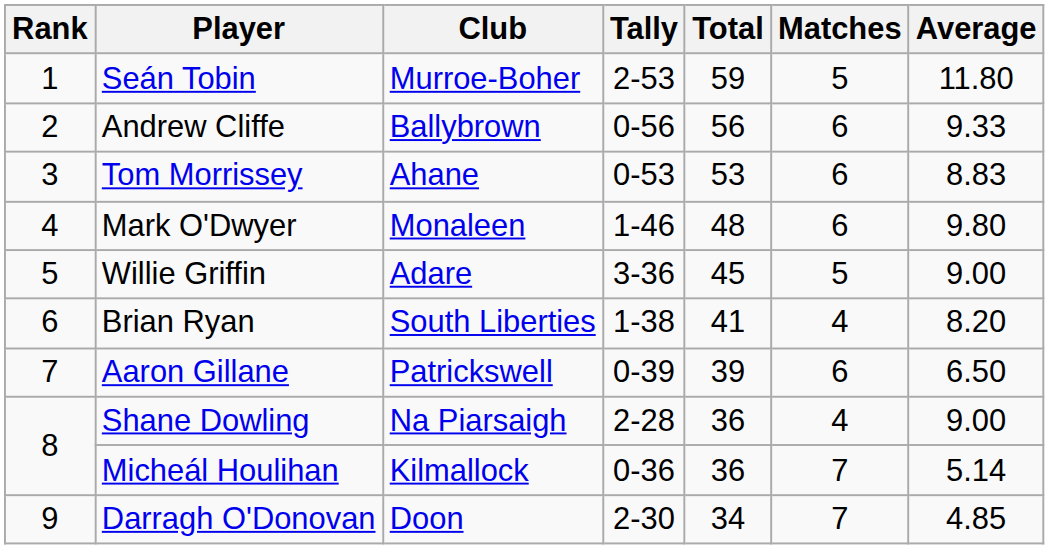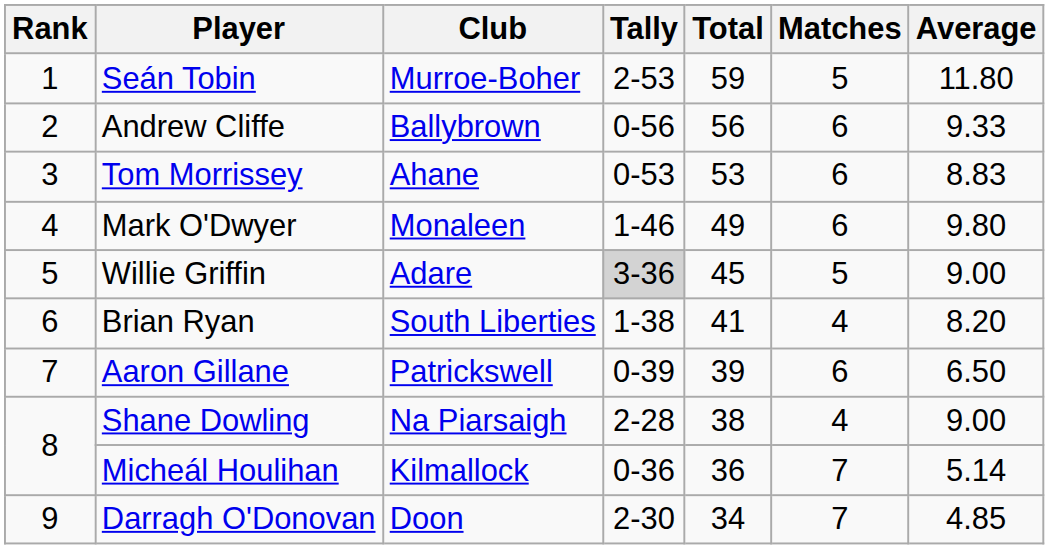Mark O'Dwyer | Total: 48 -> 49
Willie Griffin | Tally: no background -> lightgrey background
Shane Dowling | Total: 36 -> 38
